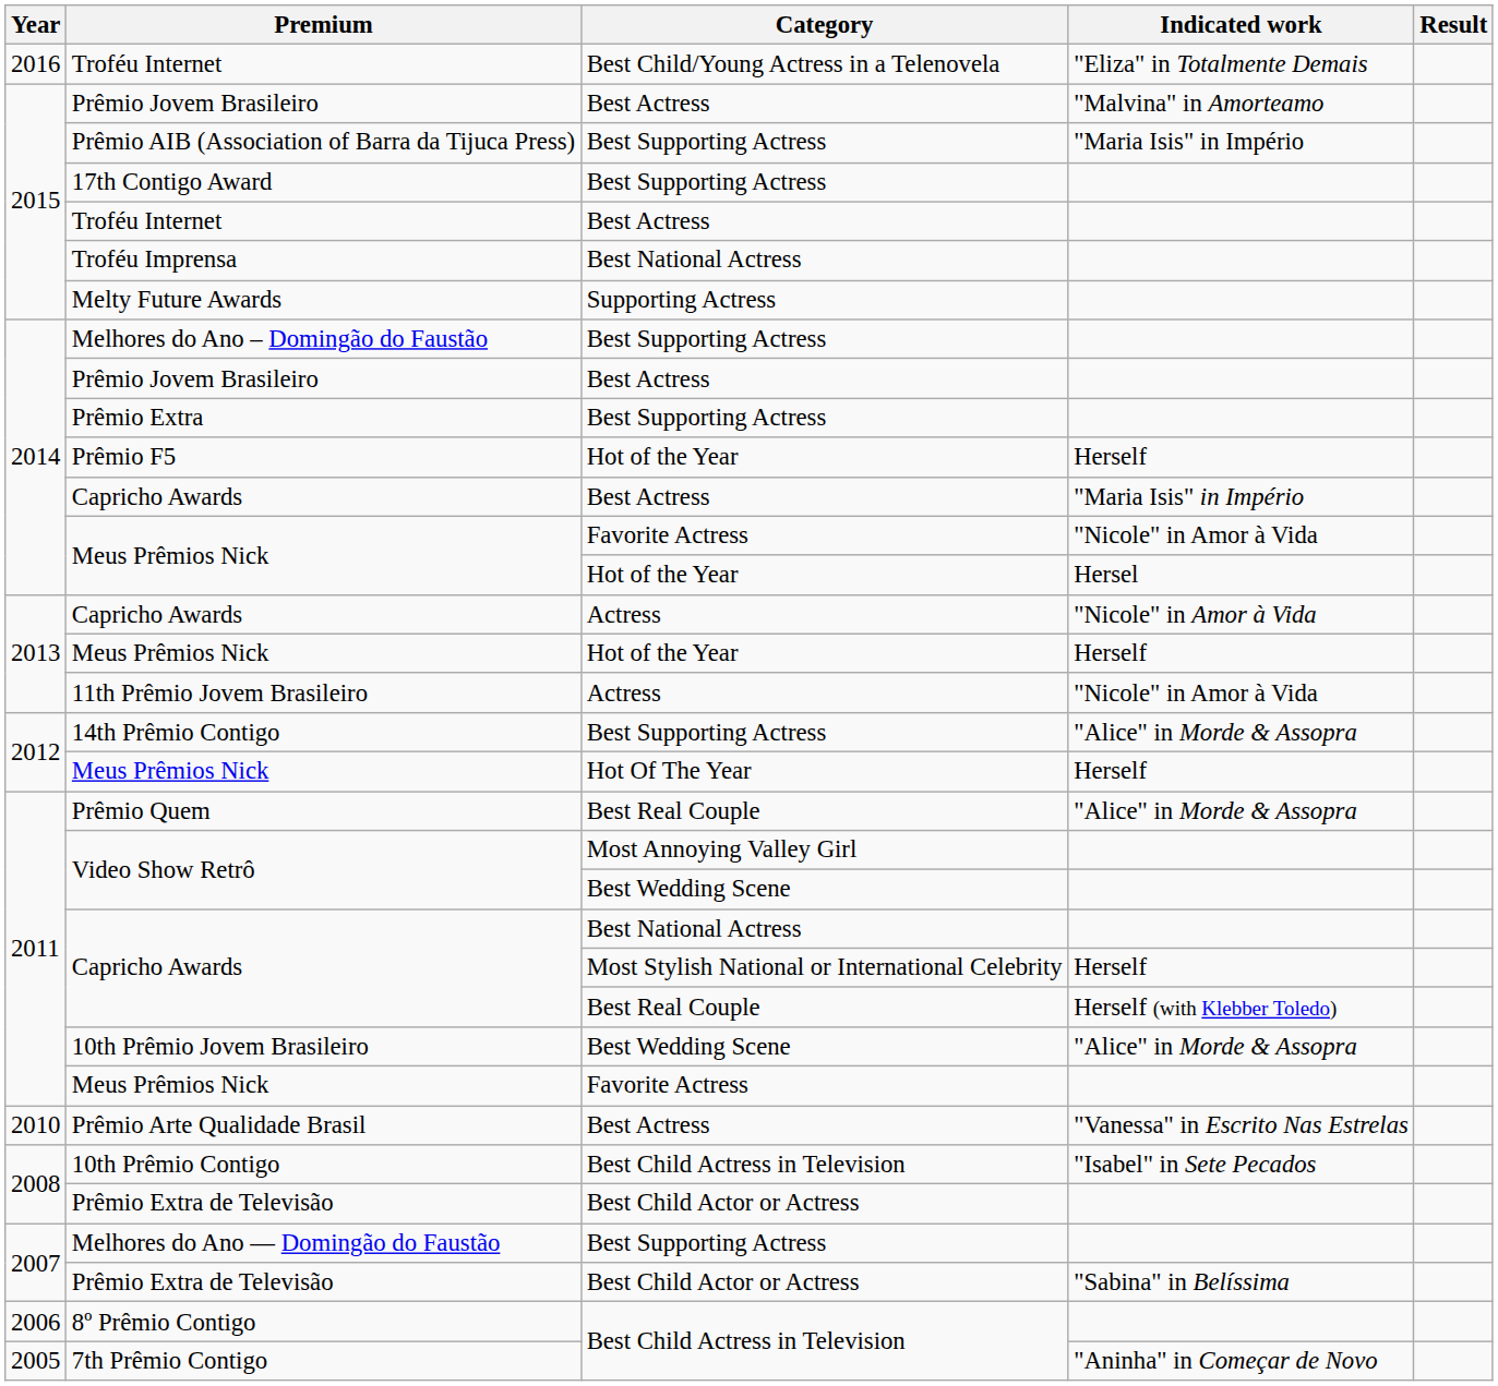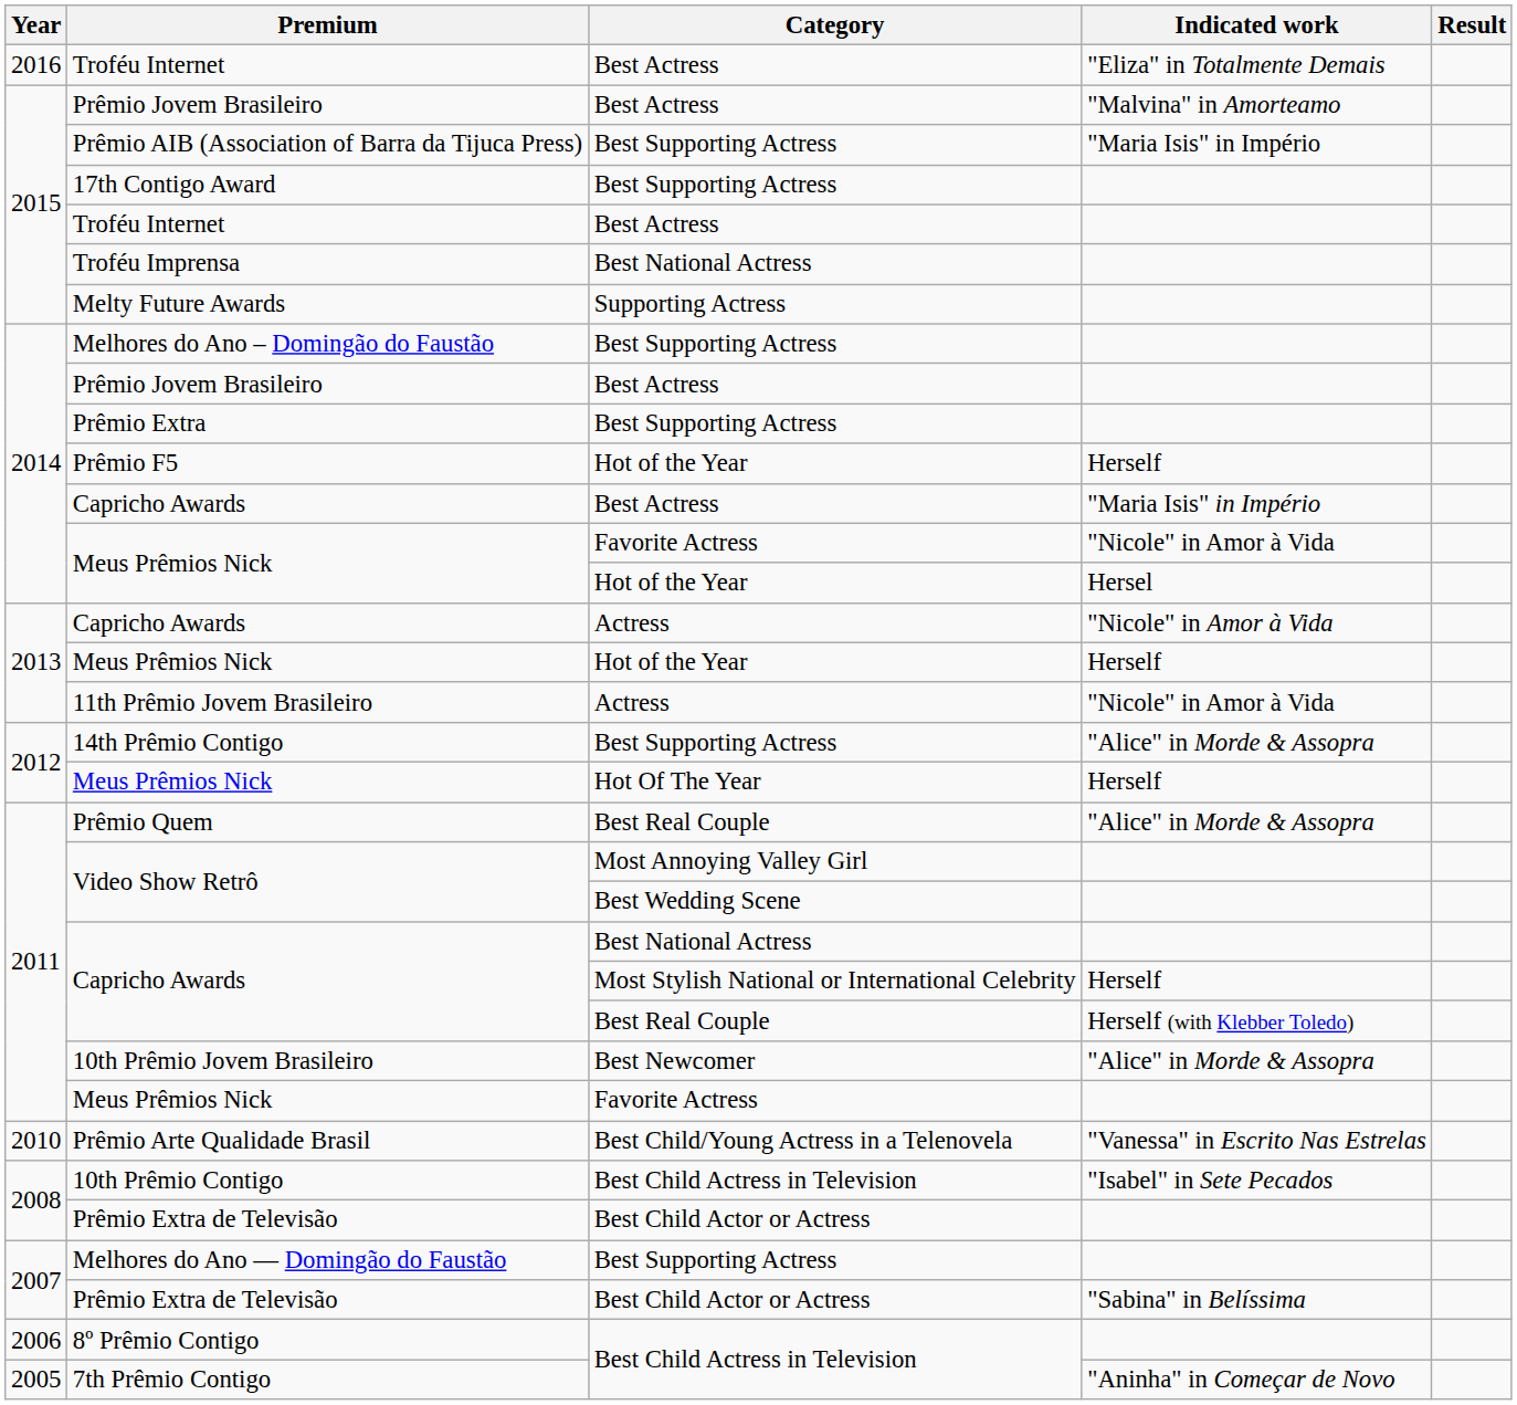Troféu Internet / "Eliza" in Totalmente Demais | Category: Best Child/Young Actress in a Telenovela -> Best Actress
10th Prêmio Jovem Brasileiro | Category: Best Wedding Scene -> Best Newcomer
Prêmio Arte Qualidade Brasil | Category: Best Actress -> Best Child/Young Actress in a Telenovela
